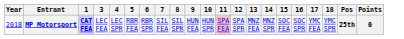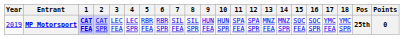+ column: 2 | CAT SPR
MP Motorsport | Year: 2018 -> 2019
MP Motorsport | 11: pink background -> no background
